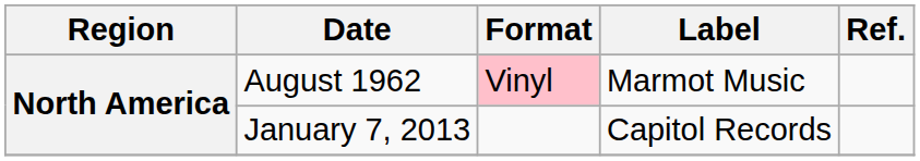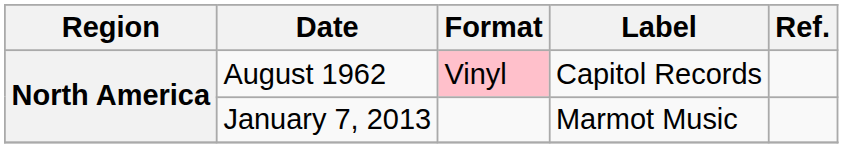August 1962 | Label: Marmot Music -> Capitol Records
January 7, 2013 | Label: Capitol Records -> Marmot Music
